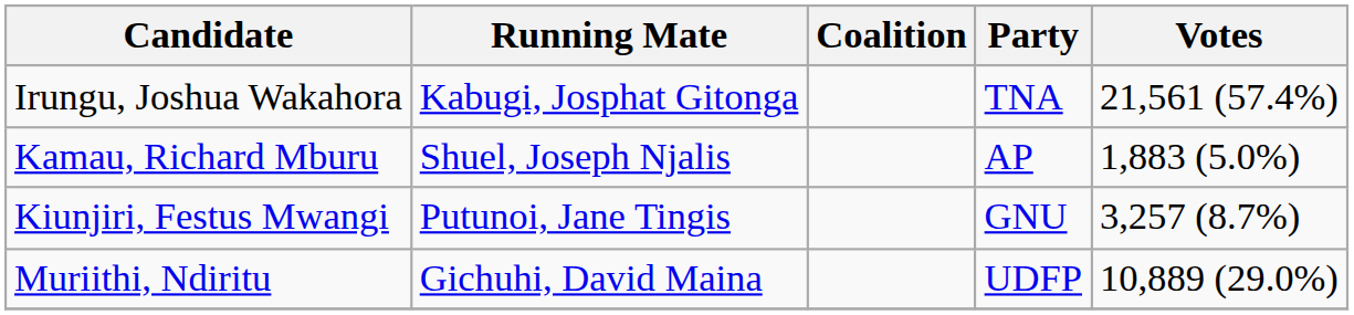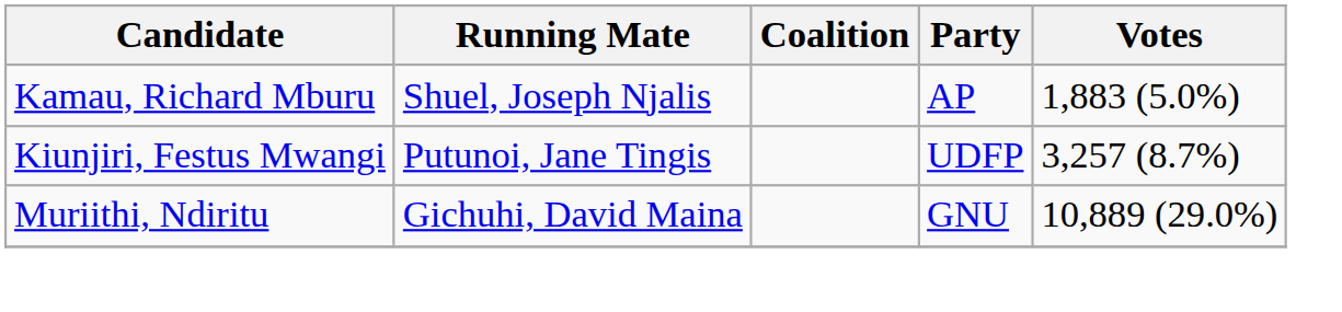- row: Irungu, Joshua Wakahora | Kabugi, Josphat Gitonga | TNA | 21,561 (57.4%)
Kiunjiri, Festus Mwangi | Party: GNU -> UDFP
Muriithi, Ndiritu | Party: UDFP -> GNU
